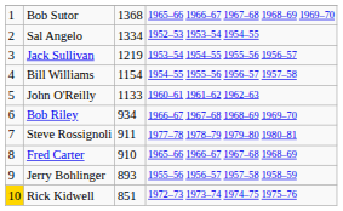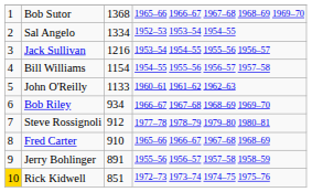Jack Sullivan | column 3: 1219 -> 1216
Steve Rossignoli | column 3: 911 -> 912
Jerry Bohlinger | column 3: 893 -> 891
